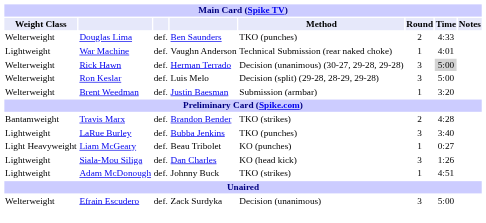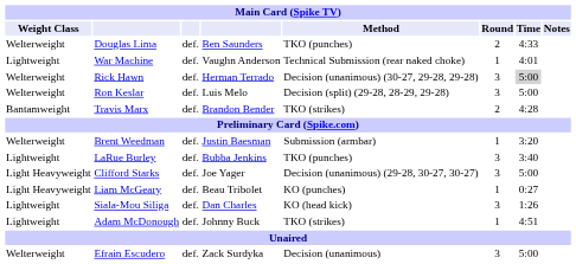rows swapped: Brent Weedman <-> Travis Marx
+ row: Light Heavyweight | Clifford Starks | def. | Joe Yager | Decision (unanimous) (29-28, 30-27, 30-27) | 3 | 5:00
